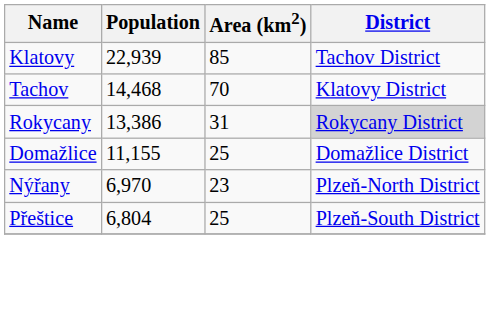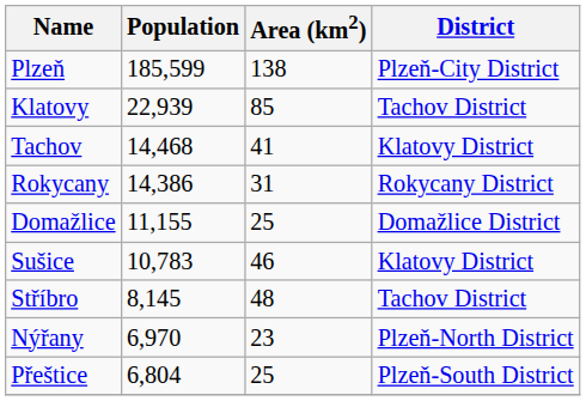+ row: Plzeň | 185,599 | 138 | Plzeň-City District
Tachov | Area (km2): 70 -> 41
Rokycany | Population: 13,386 -> 14,386
Rokycany | District: lightgrey background -> no background
+ row: Sušice | 10,783 | 46 | Klatovy District
+ row: Stříbro | 8,145 | 48 | Tachov District
